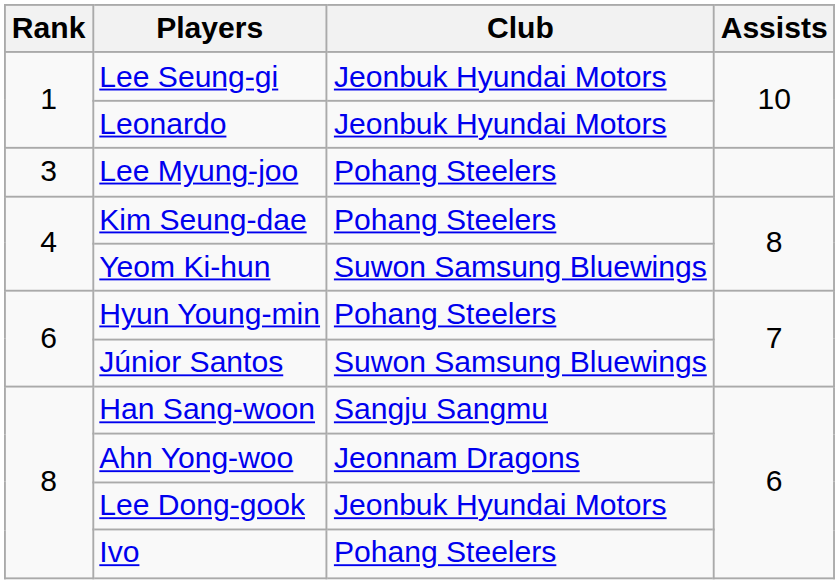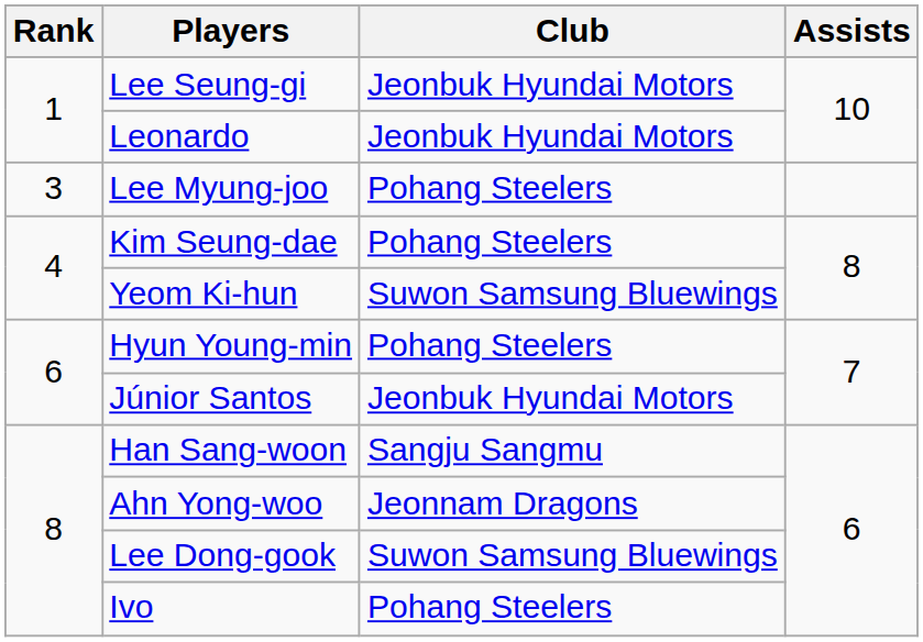Júnior Santos | Club: Suwon Samsung Bluewings -> Jeonbuk Hyundai Motors
Lee Dong-gook | Club: Jeonbuk Hyundai Motors -> Suwon Samsung Bluewings
